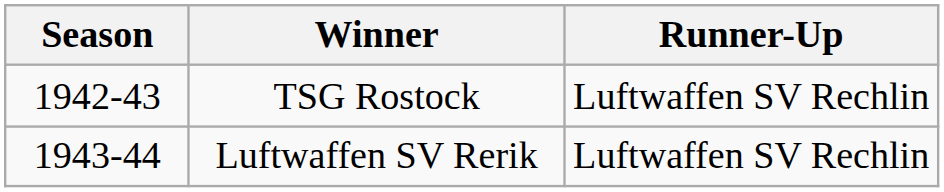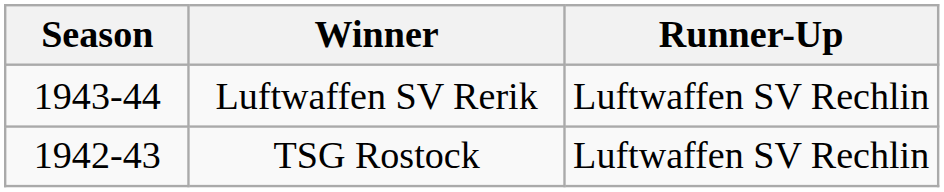rows swapped: TSG Rostock <-> Luftwaffen SV Rerik
